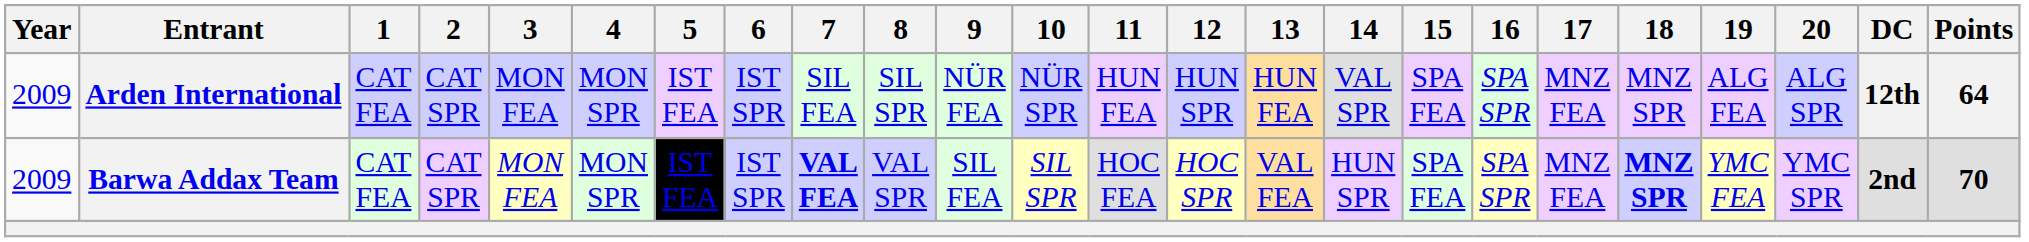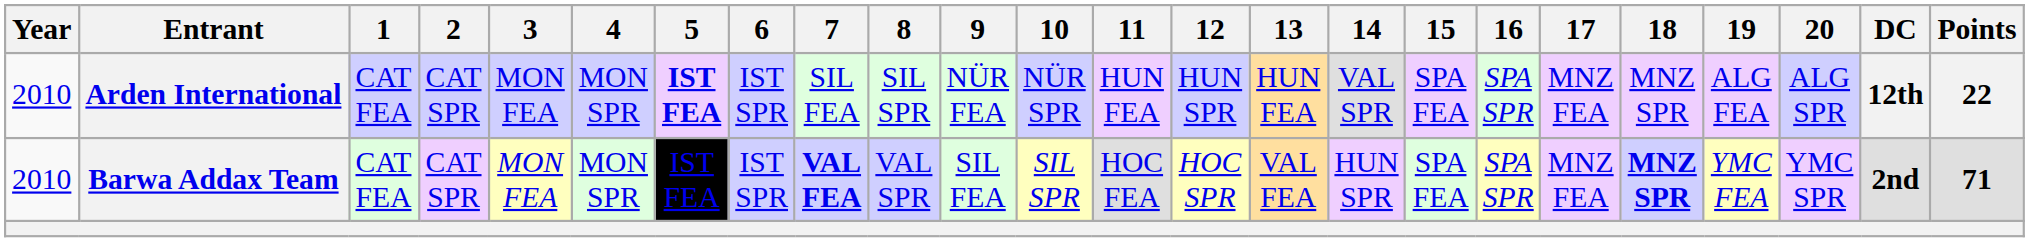Arden International | Year: 2009 -> 2010
Arden International | 5: normal -> bold
Arden International | Points: 64 -> 22
Barwa Addax Team | Year: 2009 -> 2010
Barwa Addax Team | Points: 70 -> 71
